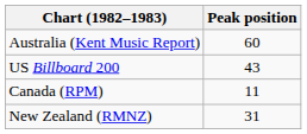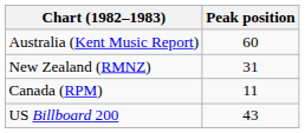rows swapped: New Zealand (RMNZ) <-> US Billboard 200
